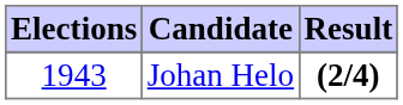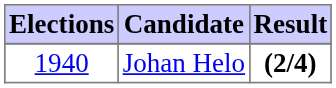Johan Helo | Elections: 1943 -> 1940
